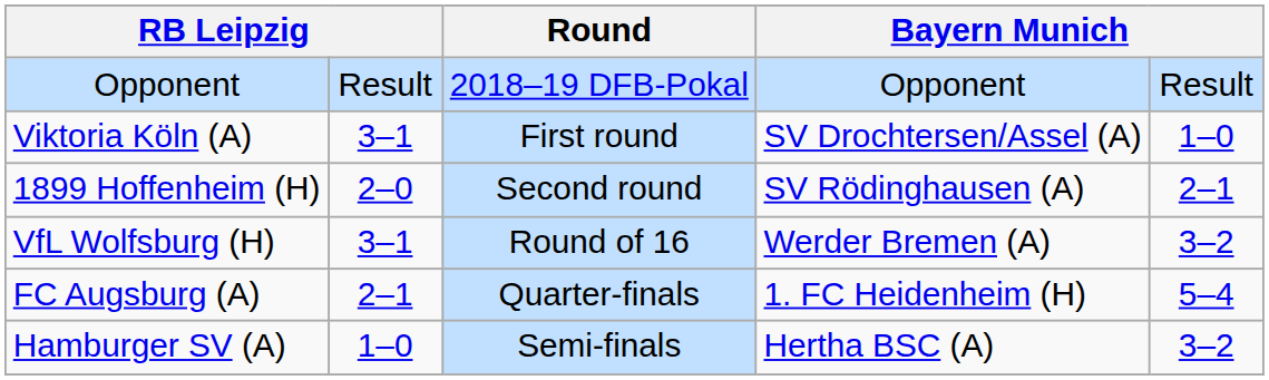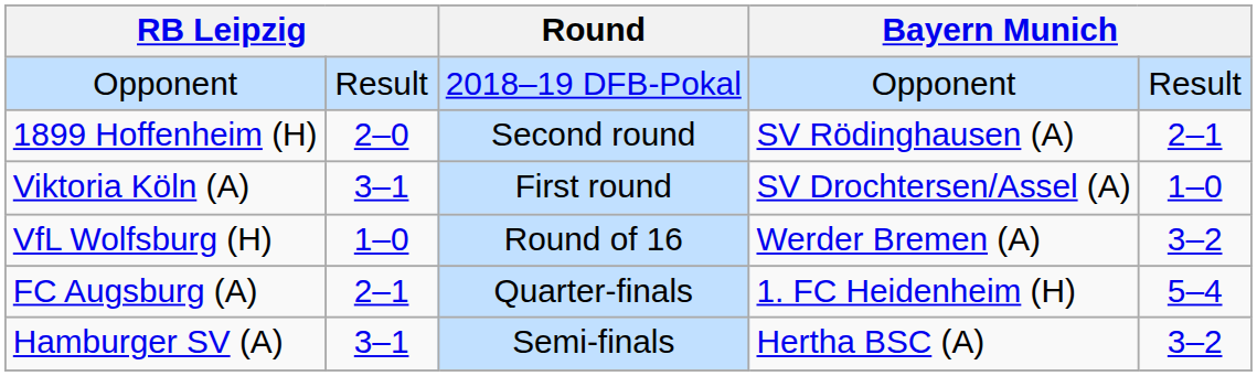rows swapped: Viktoria Köln (A) <-> 1899 Hoffenheim (H)
VfL Wolfsburg (H) | column 2: 3–1 -> 1–0
Hamburger SV (A) | column 2: 1–0 -> 3–1
